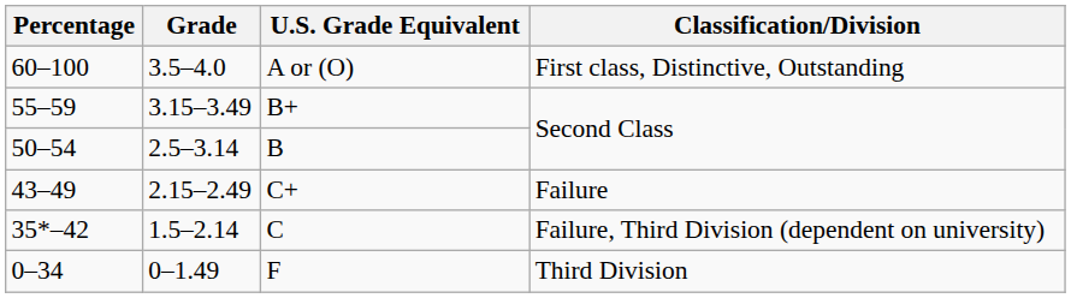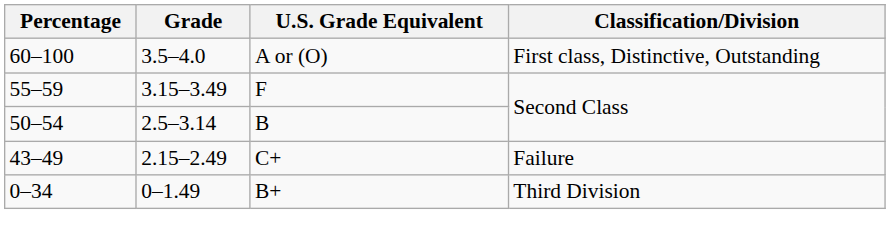55–59 | U.S. Grade Equivalent: B+ -> F
- row: 35*–42 | 1.5–2.14 | C | Failure, Third Division (dependent on university)
0–34 | U.S. Grade Equivalent: F -> B+
